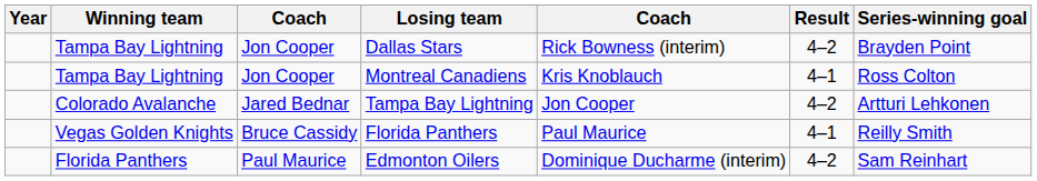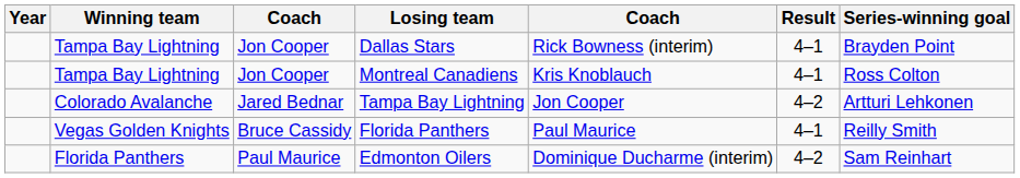Dallas Stars | Result: 4–2 -> 4–1
